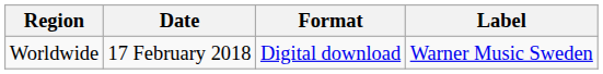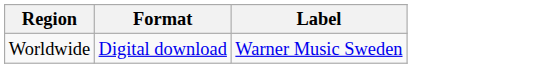- column: Date | 17 February 2018
